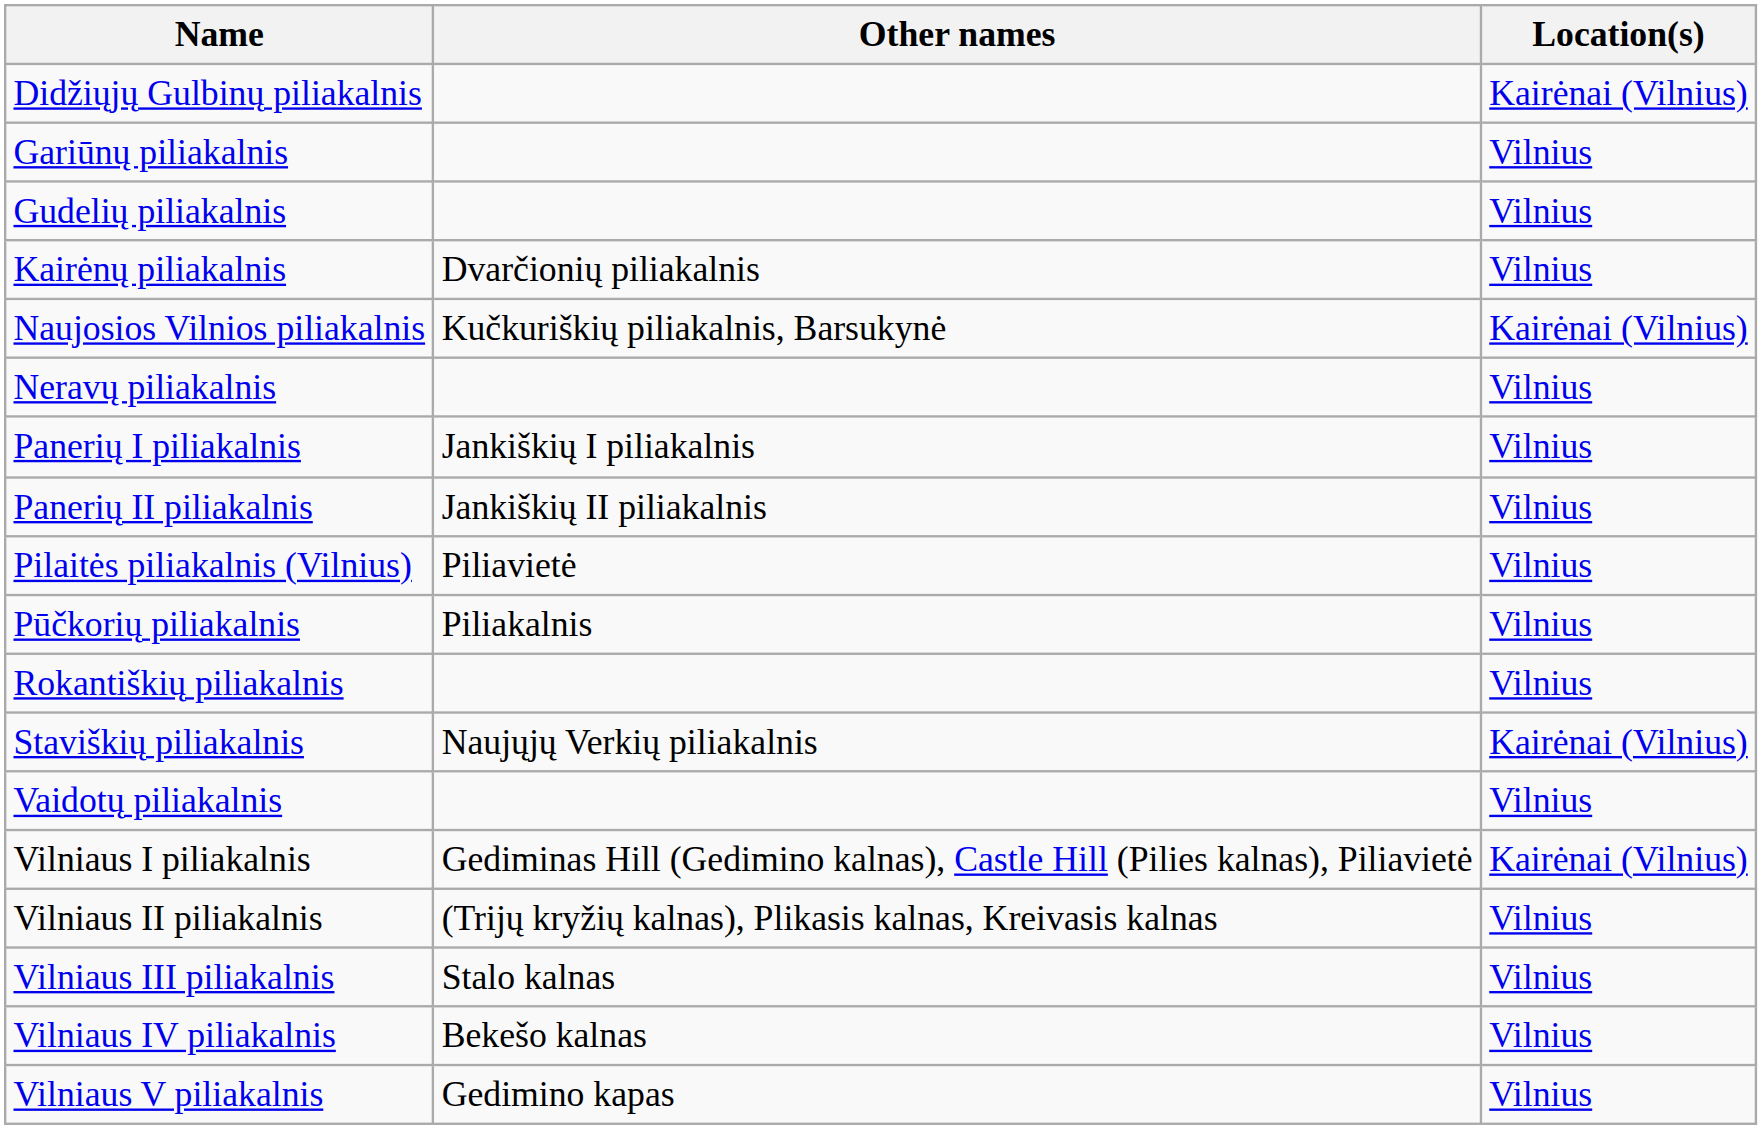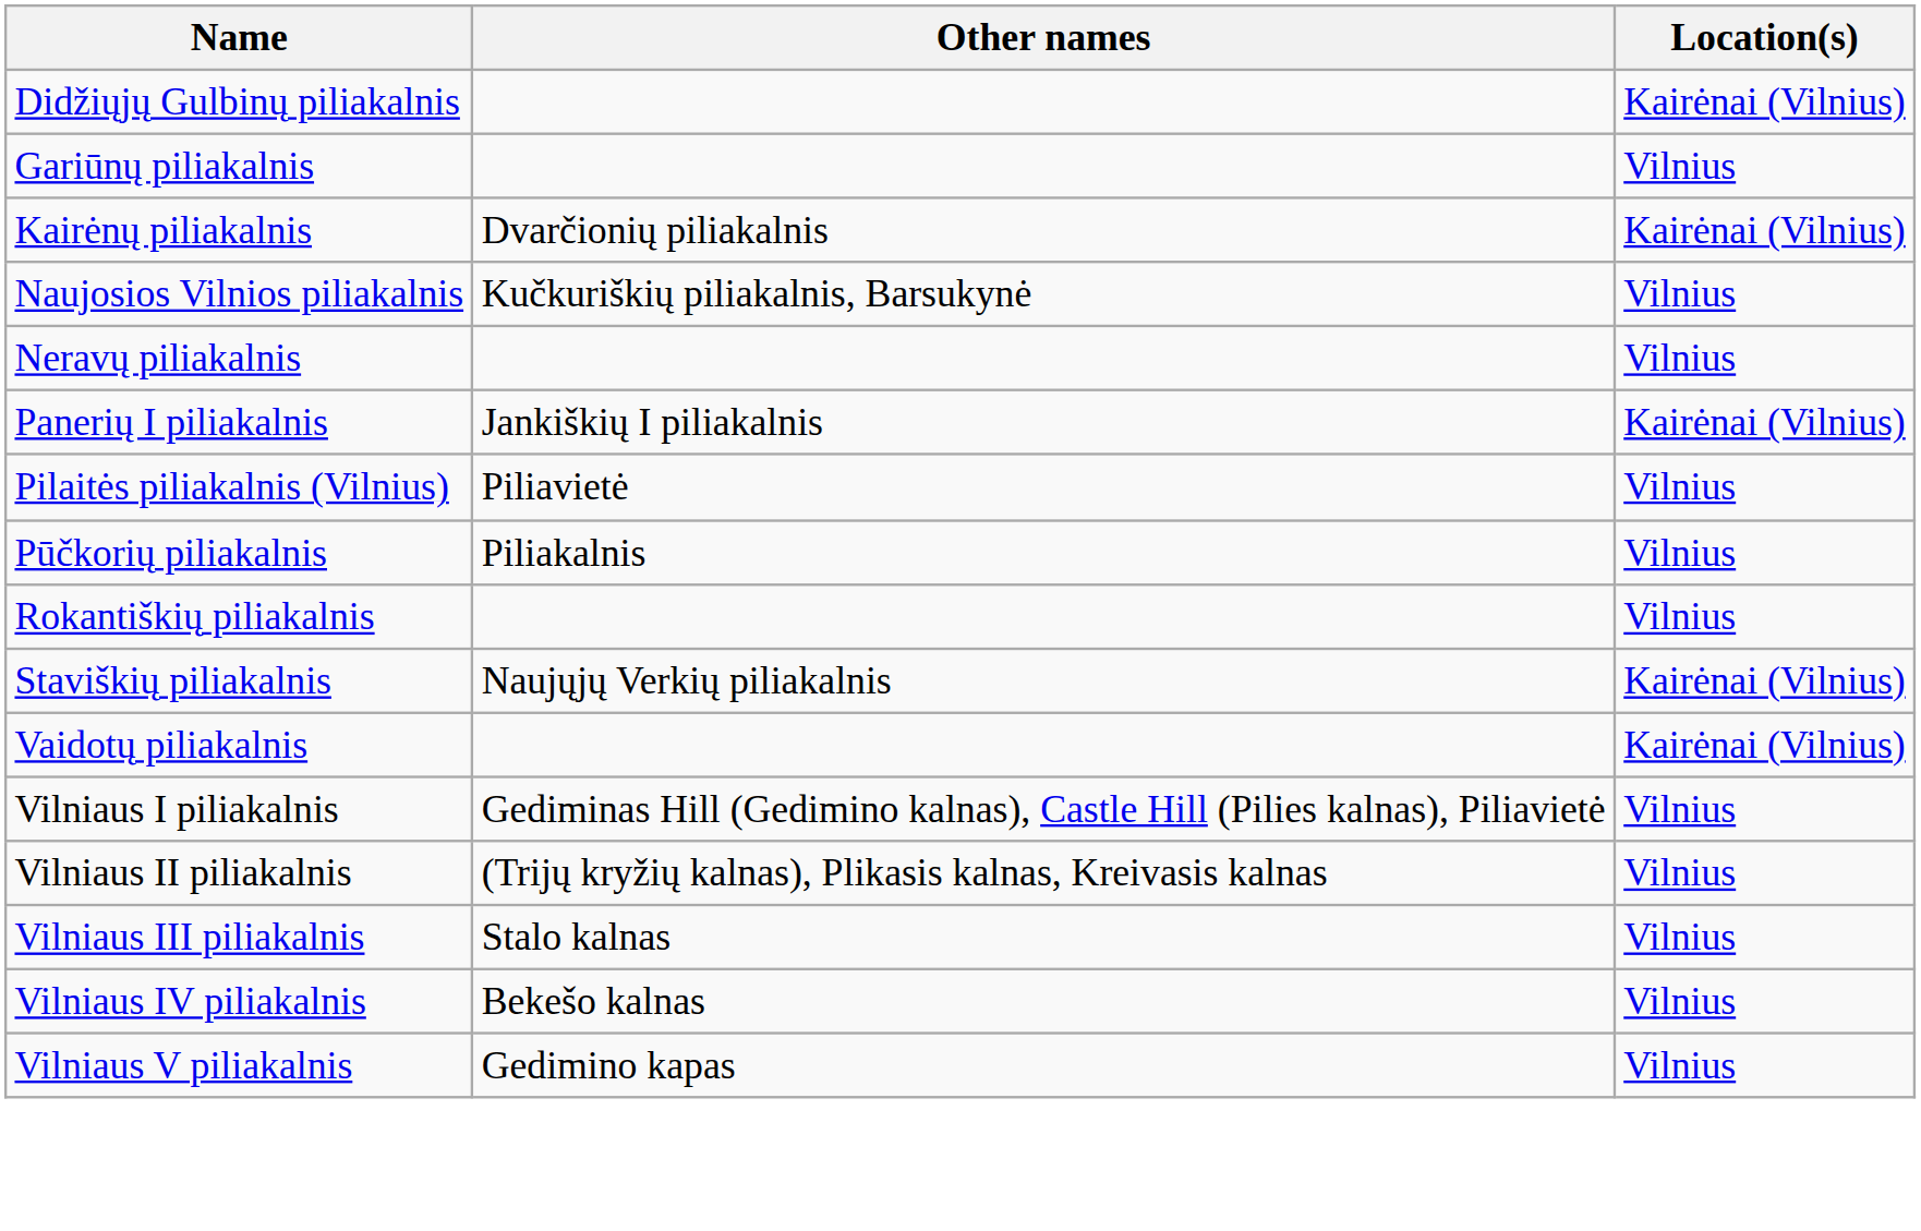- row: Gudelių piliakalnis | Vilnius
Kairėnų piliakalnis | Location(s): Vilnius -> Kairėnai (Vilnius)
Naujosios Vilnios piliakalnis | Location(s): Kairėnai (Vilnius) -> Vilnius
Panerių I piliakalnis | Location(s): Vilnius -> Kairėnai (Vilnius)
- row: Panerių II piliakalnis | Jankiškių II piliakalnis | Vilnius
Vaidotų piliakalnis | Location(s): Vilnius -> Kairėnai (Vilnius)
Vilniaus I piliakalnis | Location(s): Kairėnai (Vilnius) -> Vilnius
